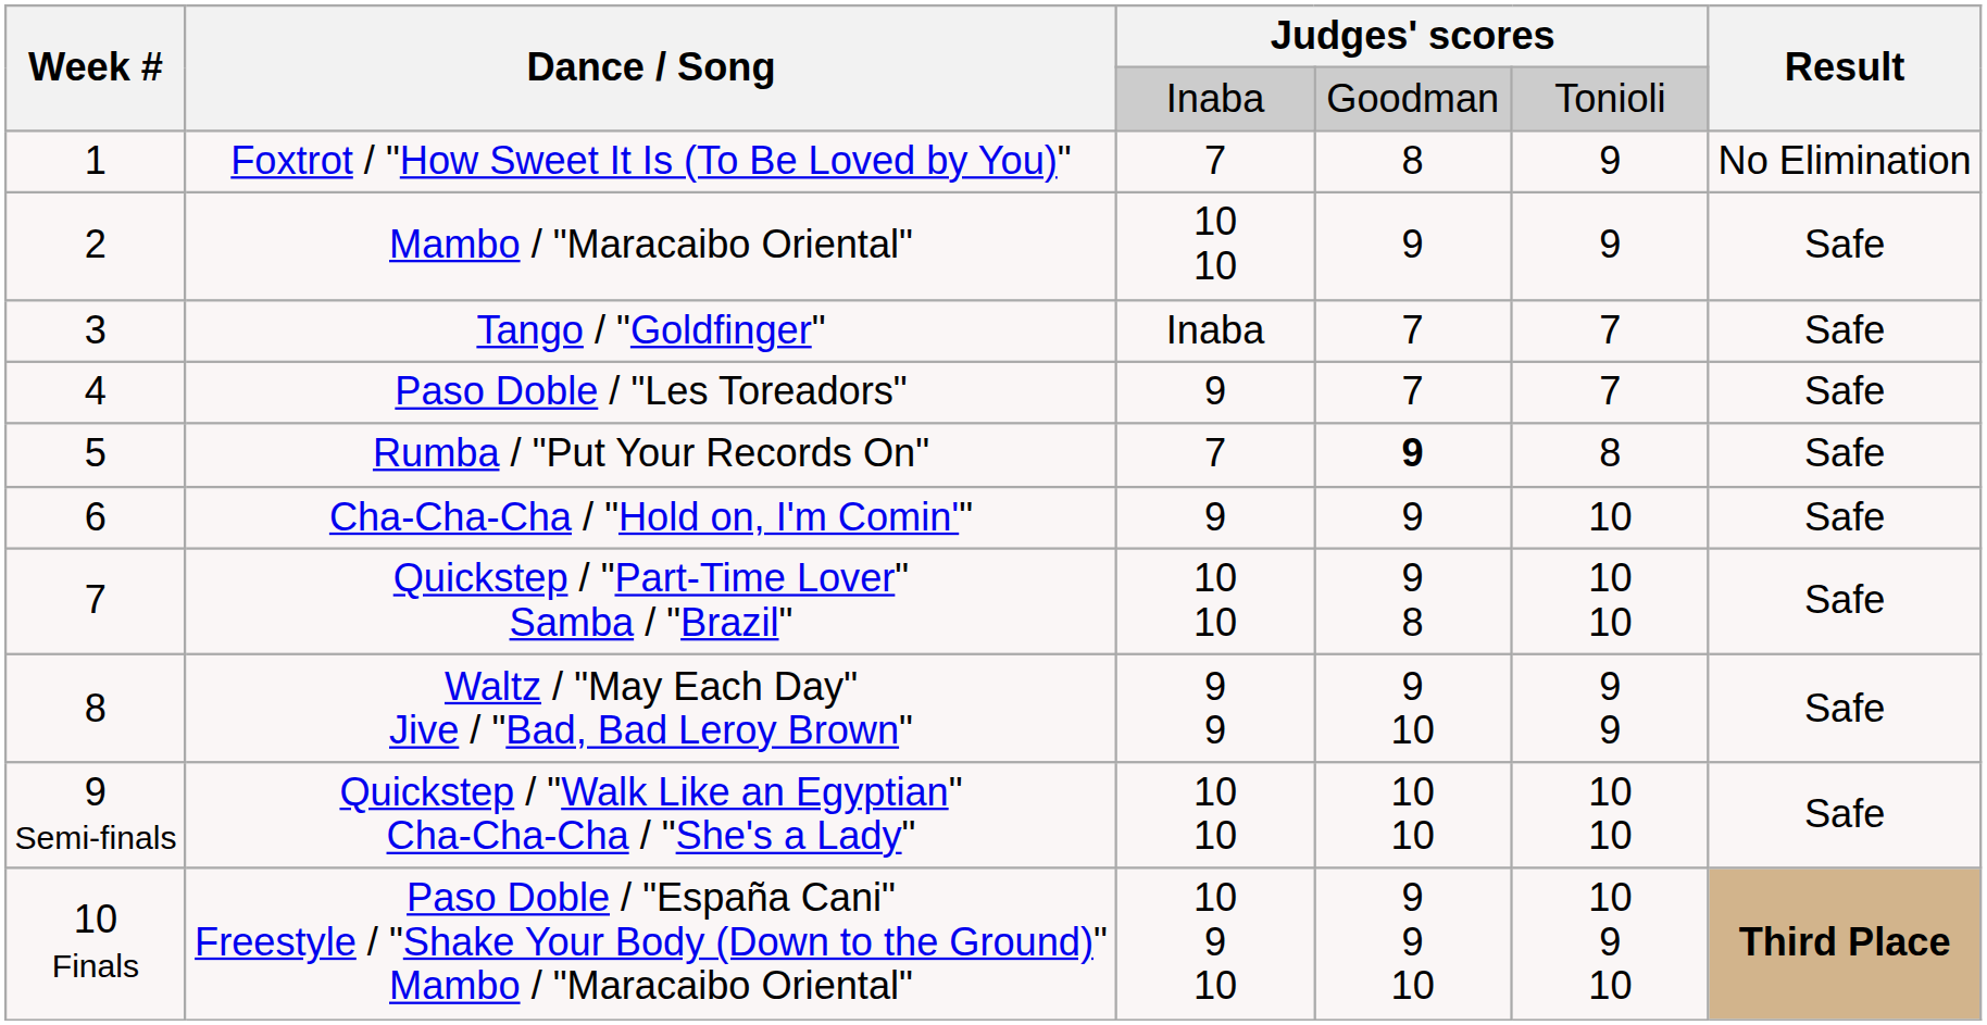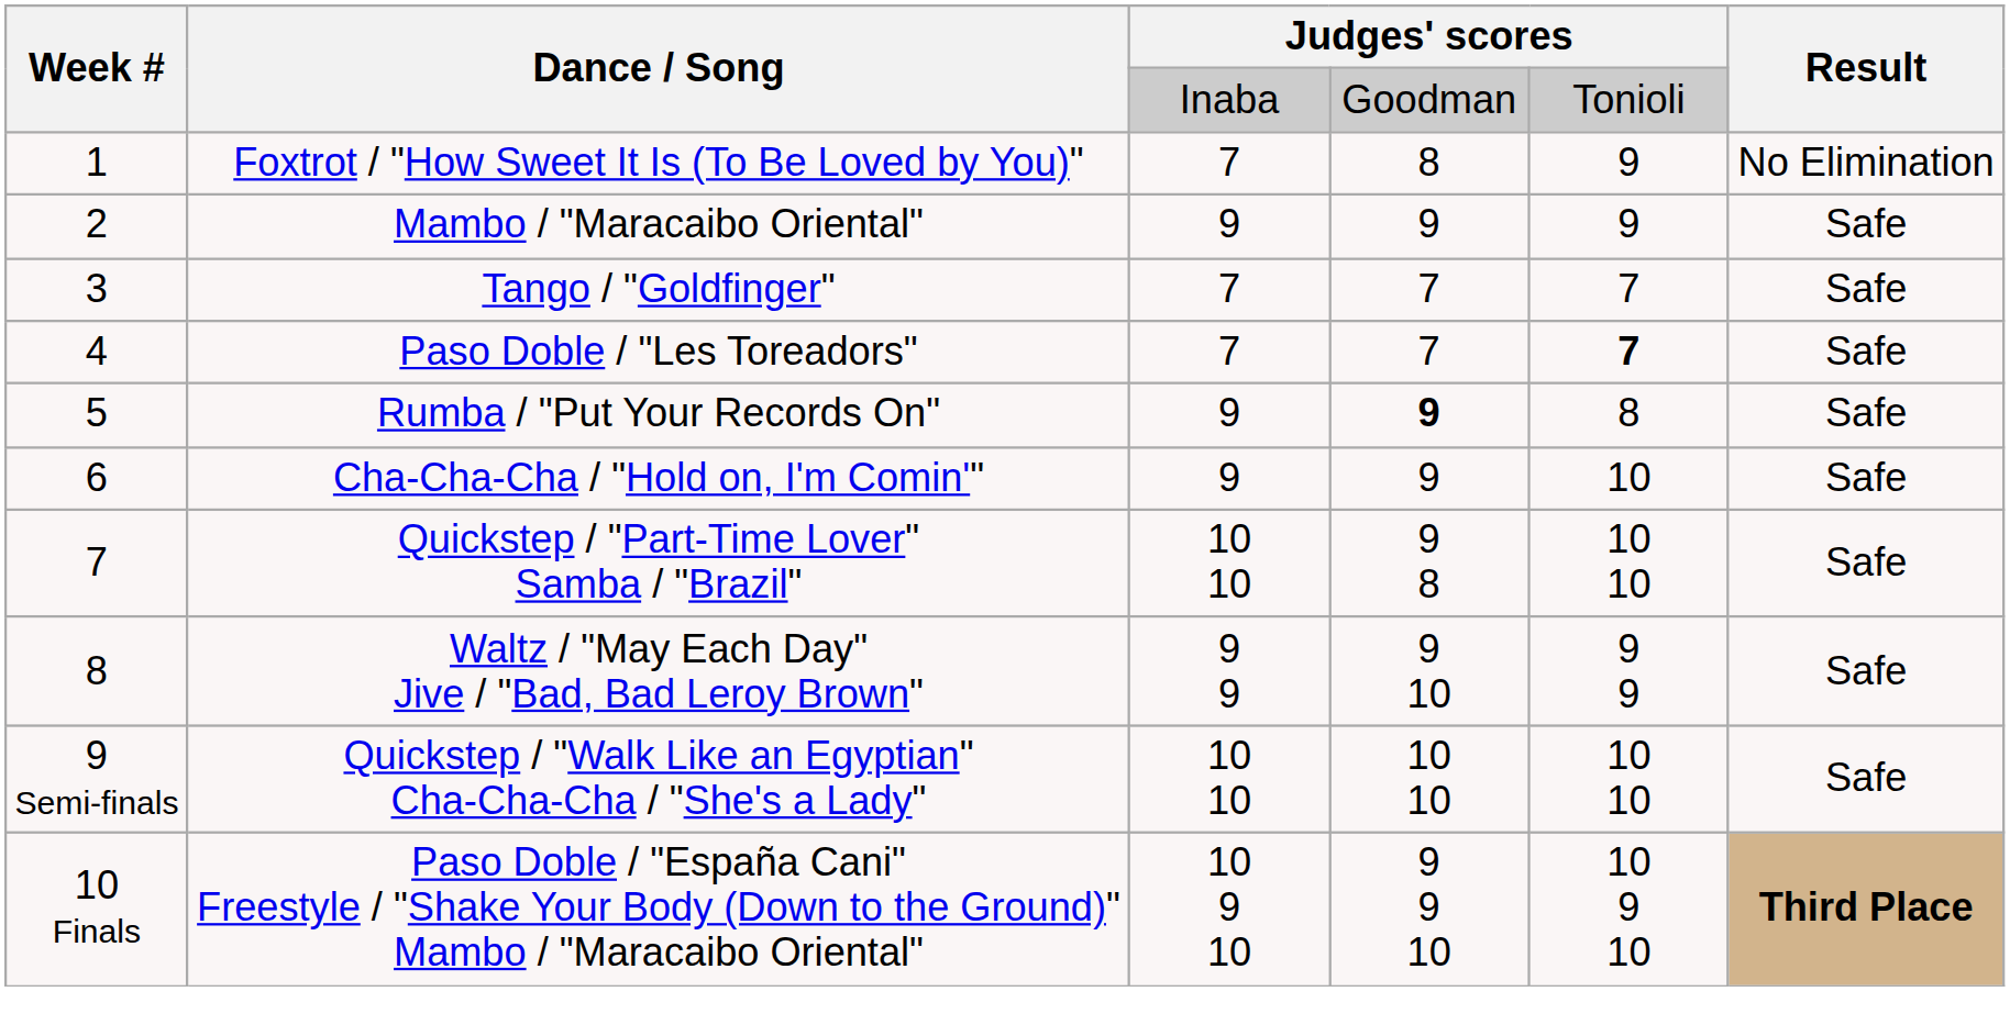Mambo / "Maracaibo Oriental" | column 3: 10 10 -> 9
Tango / "Goldfinger" | column 3: Inaba -> 7
Paso Doble / "Les Toreadors" | column 3: 9 -> 7
Paso Doble / "Les Toreadors" | column 5: normal -> bold
Rumba / "Put Your Records On" | column 3: 7 -> 9
